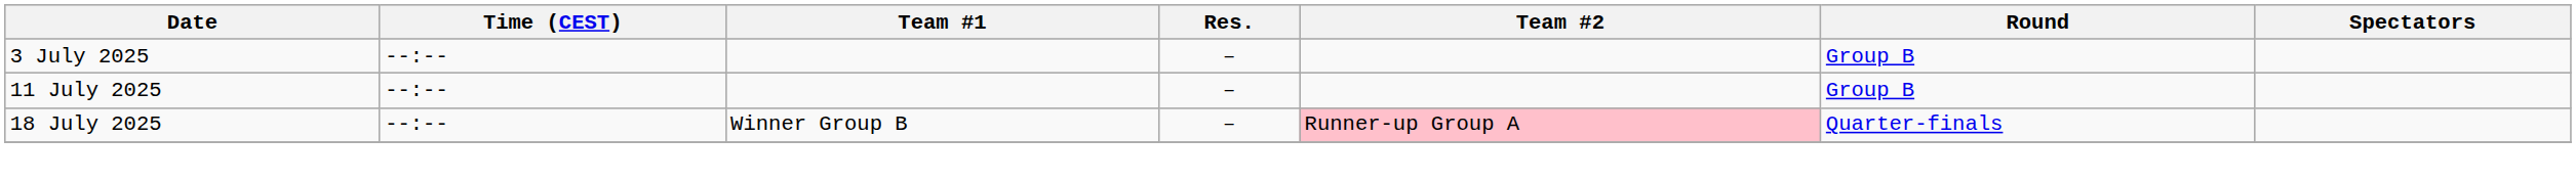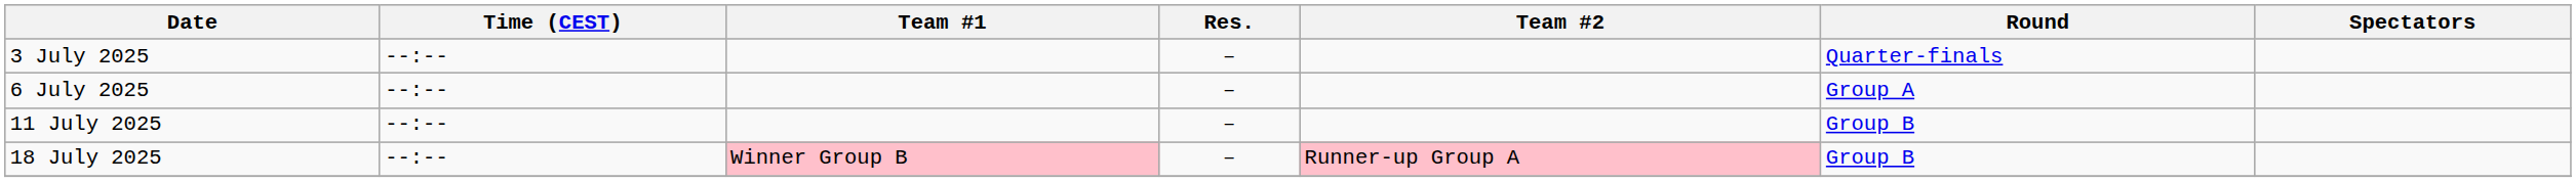3 July 2025 | Round: Group B -> Quarter-finals
+ row: 6 July 2025 | --:-- | – | Group A
18 July 2025 | Team #1: no background -> pink background
18 July 2025 | Round: Quarter-finals -> Group B
